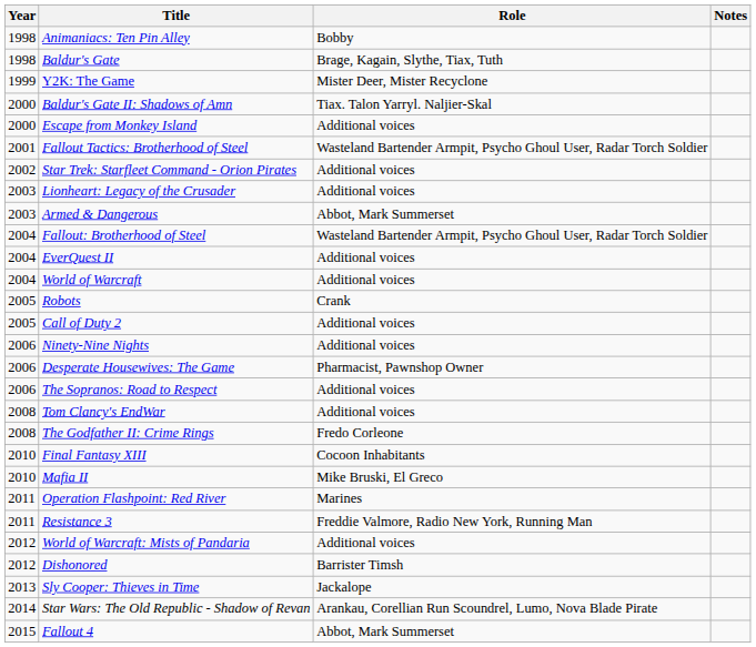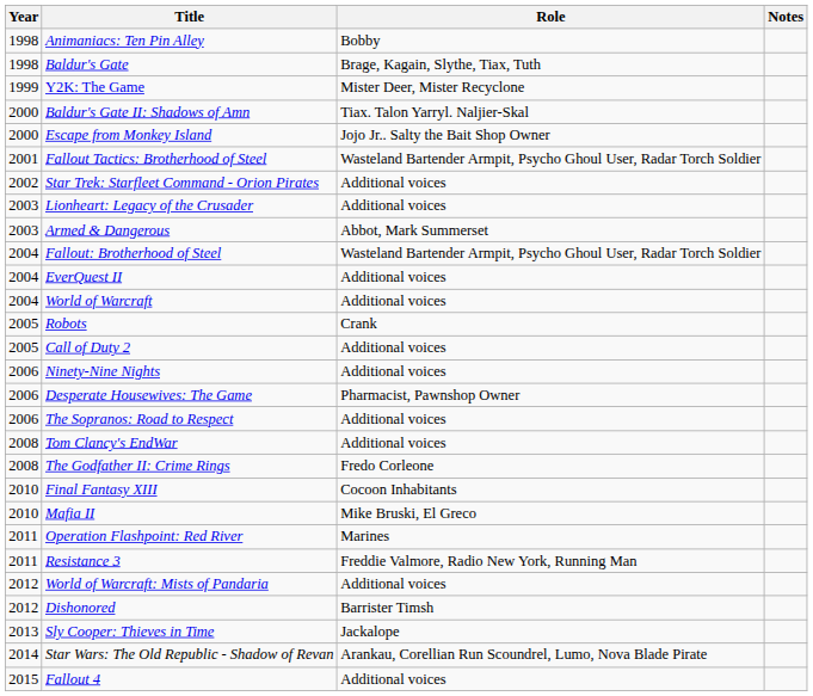Escape from Monkey Island | Role: Additional voices -> Jojo Jr.. Salty the Bait Shop Owner
Fallout 4 | Role: Abbot, Mark Summerset -> Additional voices
